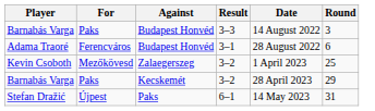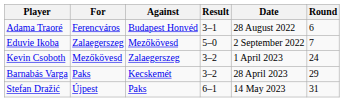- row: Barnabás Varga | Paks | Budapest Honvéd | 3–3 | 14 August 2022 | 3
+ row: Eduvie Ikoba | Zalaegerszeg | Mezőkövesd | 5–0 | 2 September 2022 | 7
Kevin Csoboth | Round: 25 -> 24
